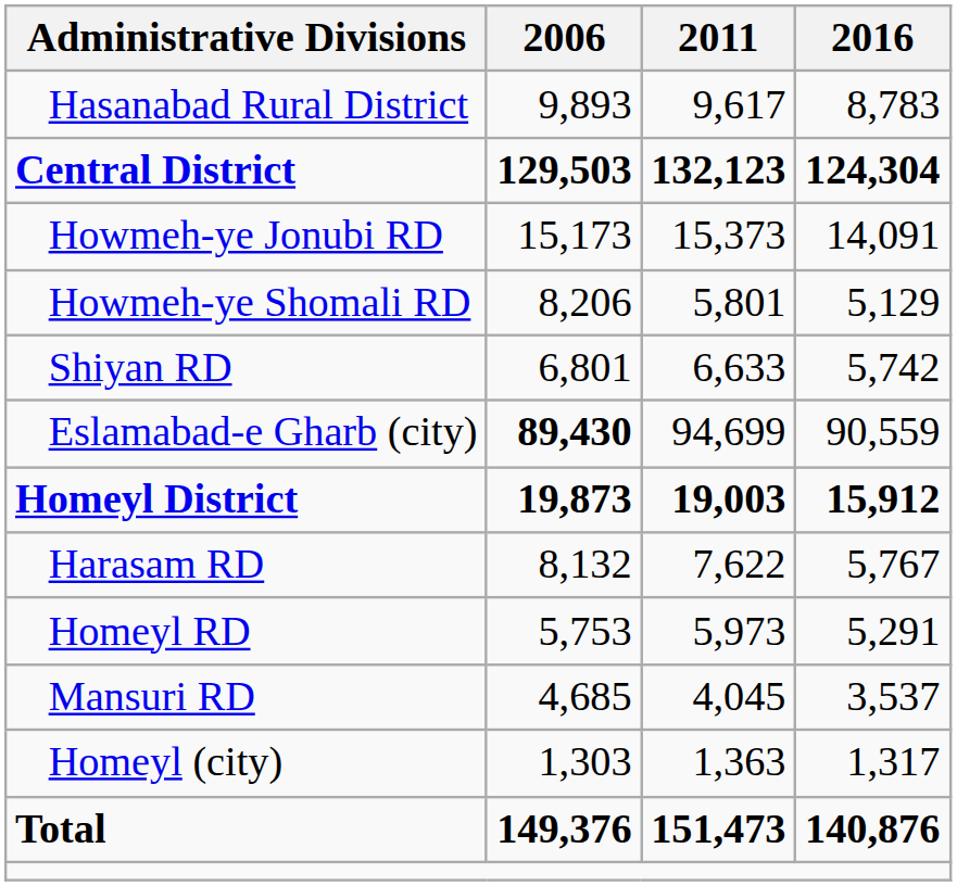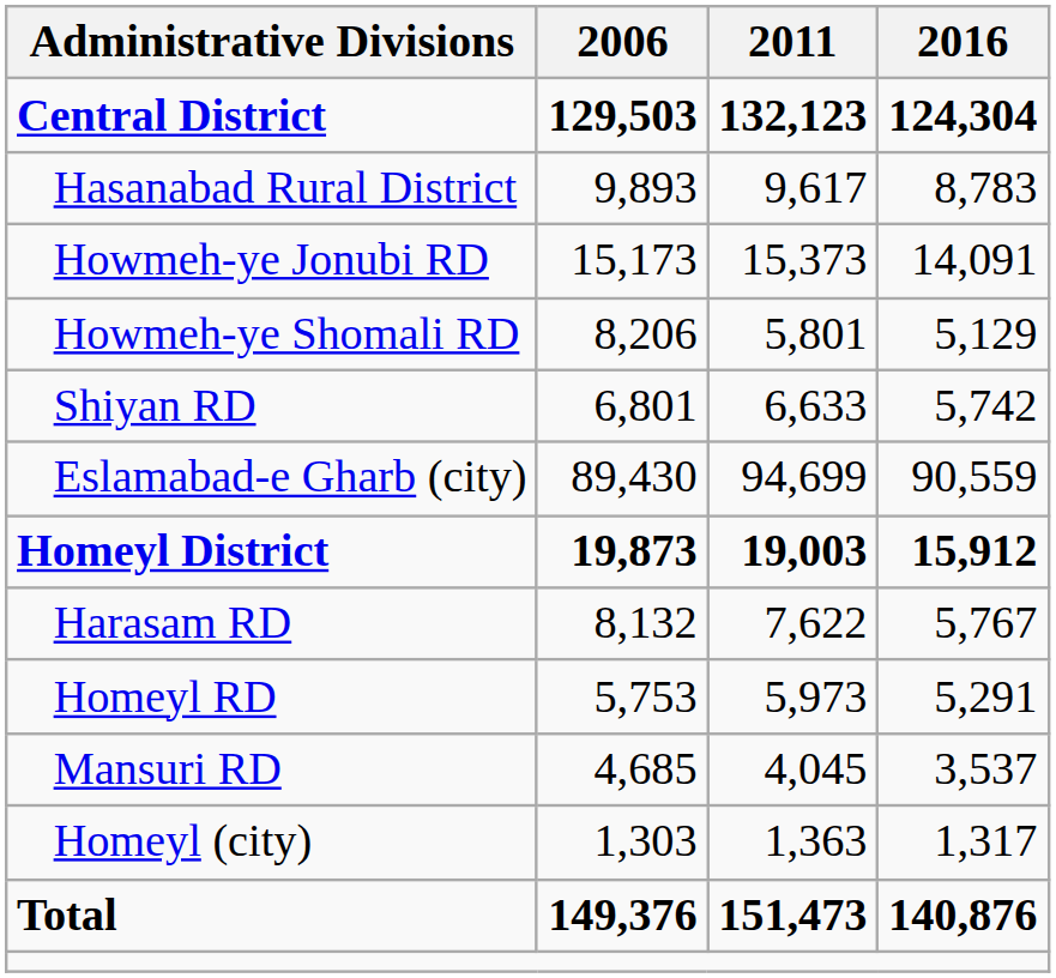rows swapped: Central District <-> Hasanabad Rural District
Eslamabad-e Gharb (city) | 2006: bold -> normal
